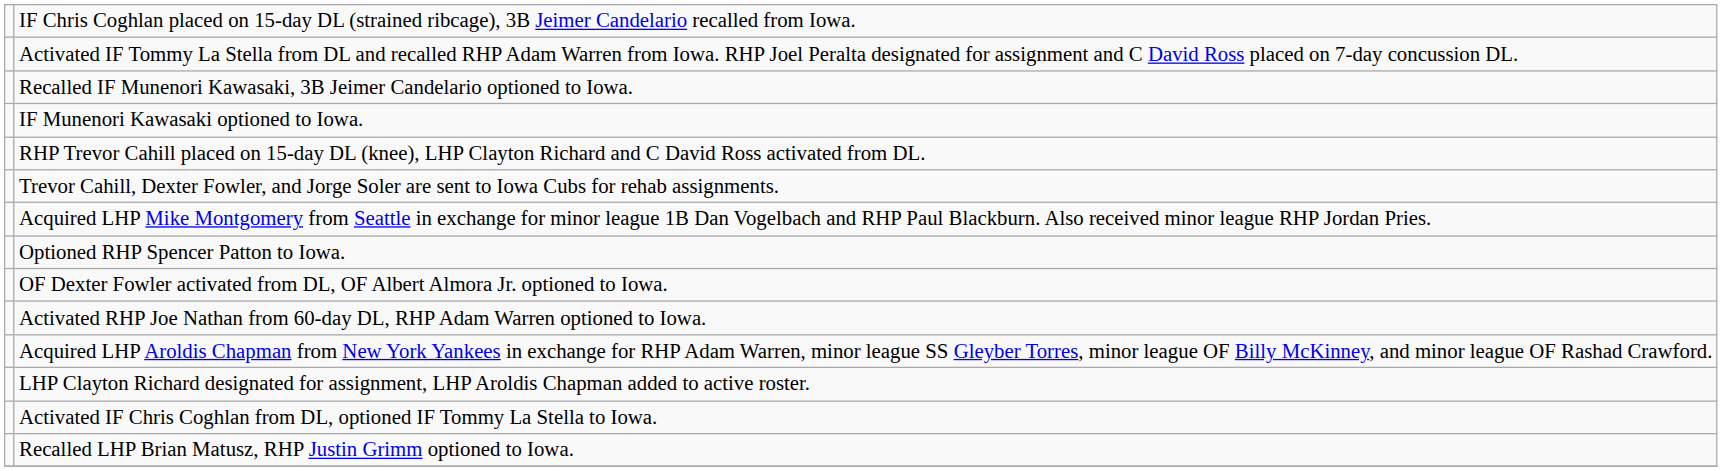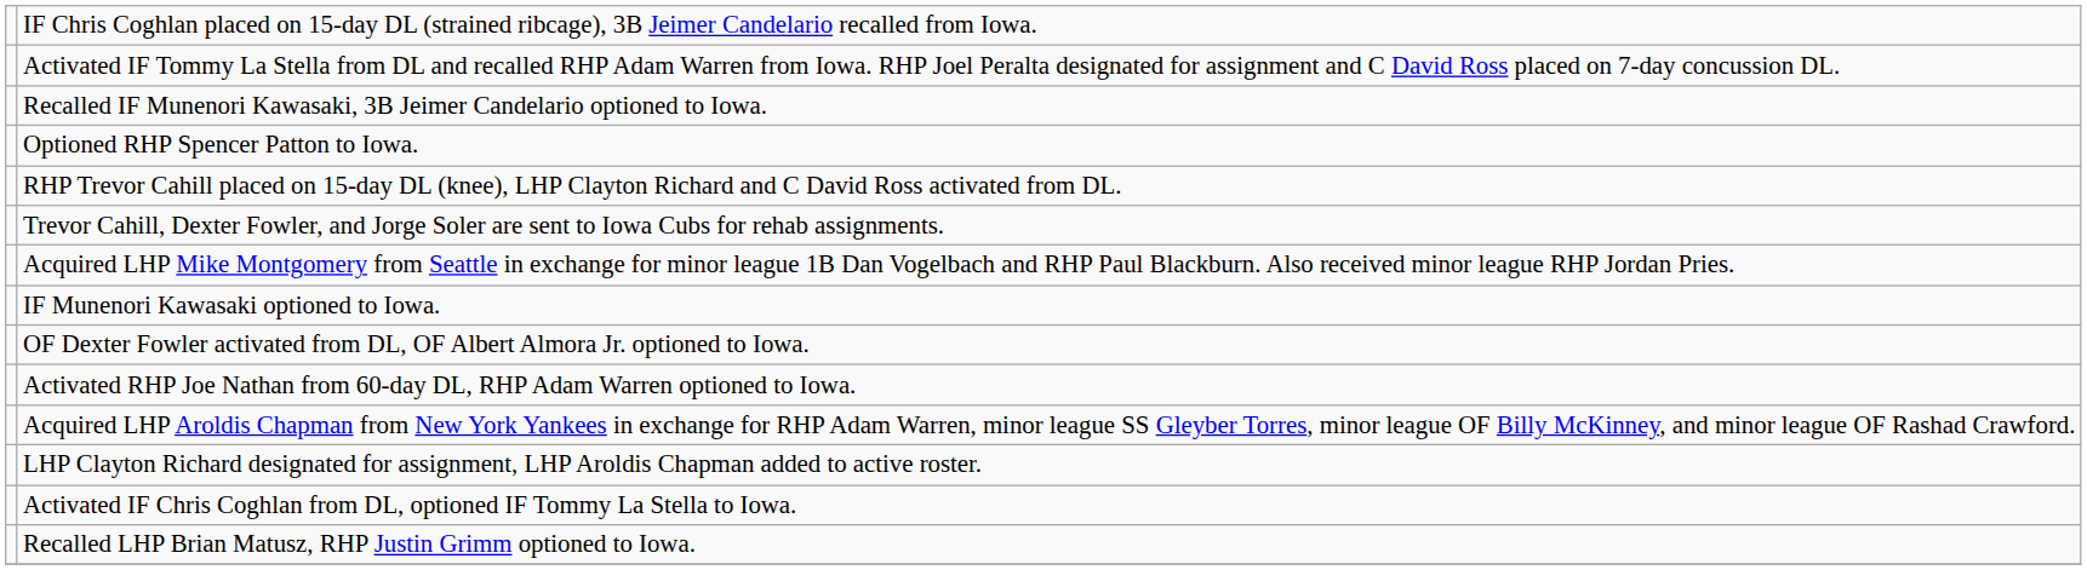rows swapped: IF Munenori Kawasaki optioned to Iowa. <-> Optioned RHP Spencer Patton to Iowa.
